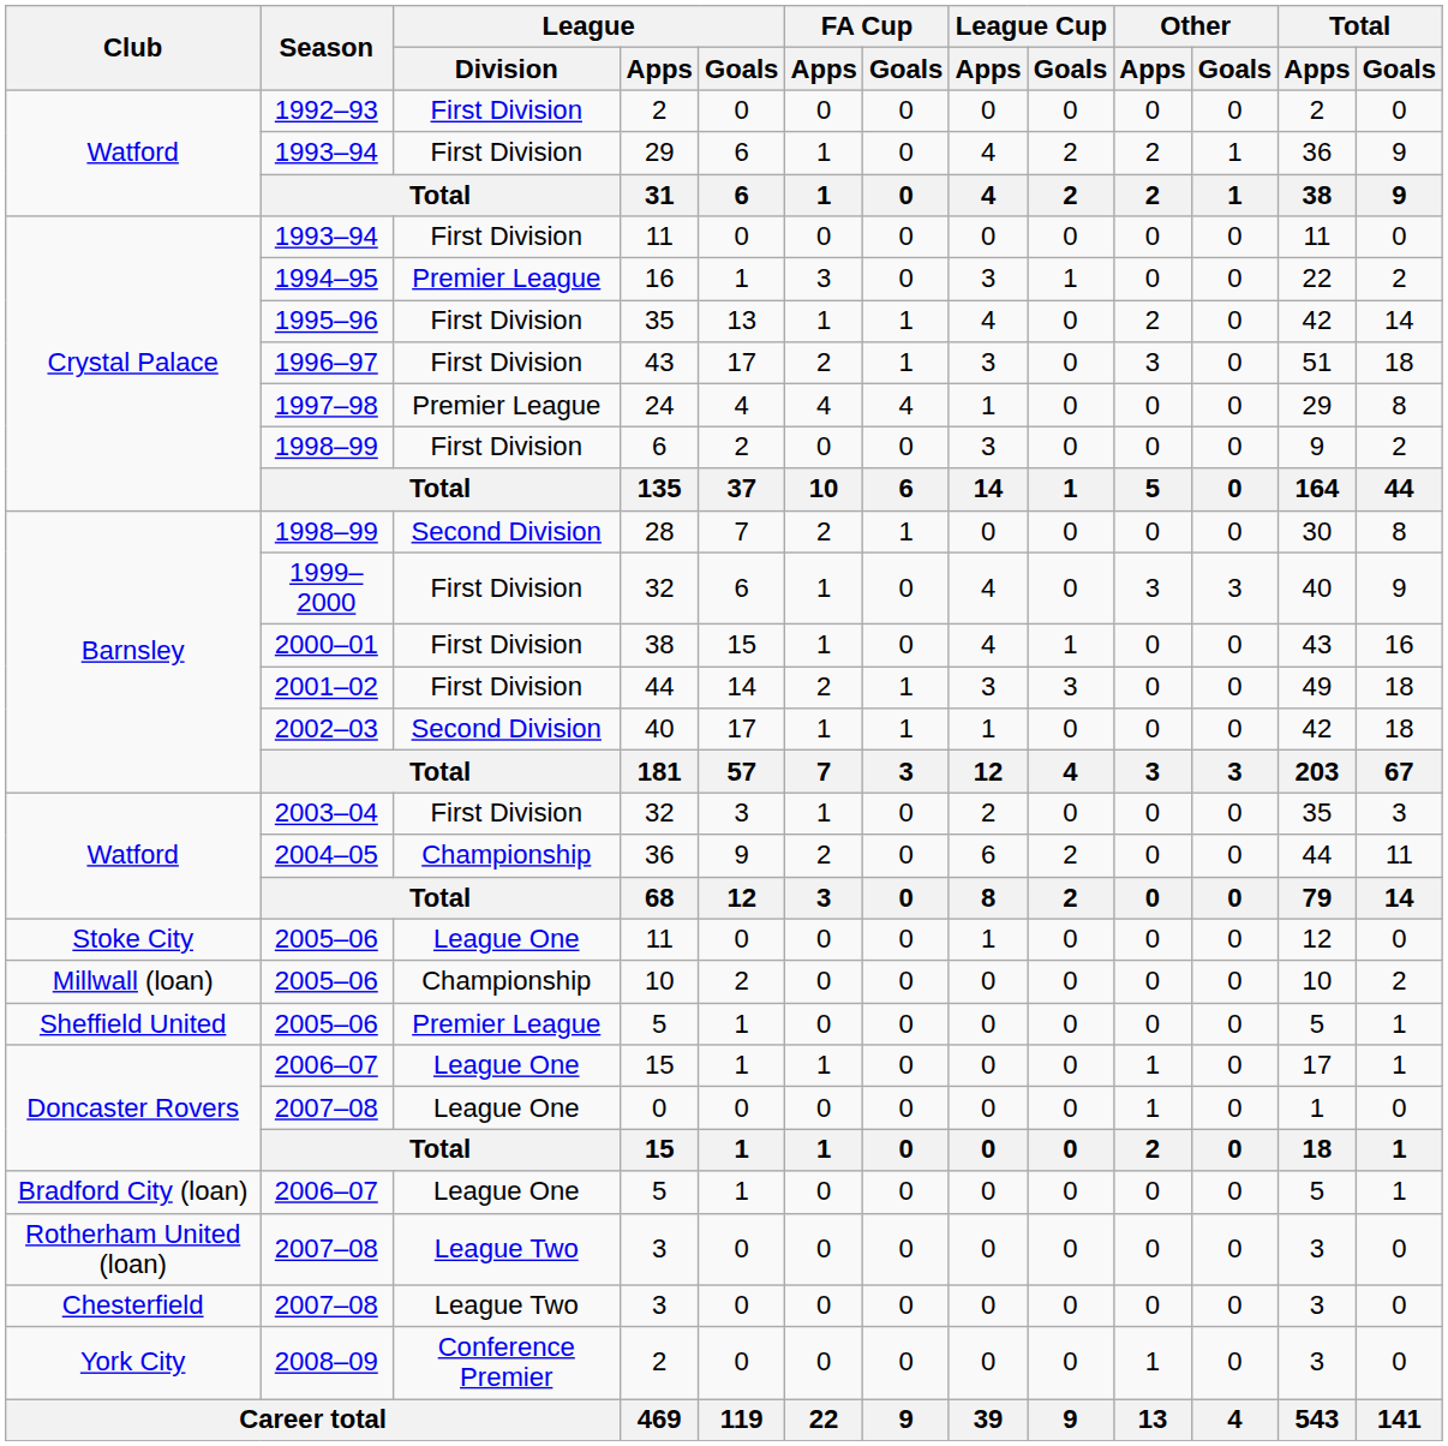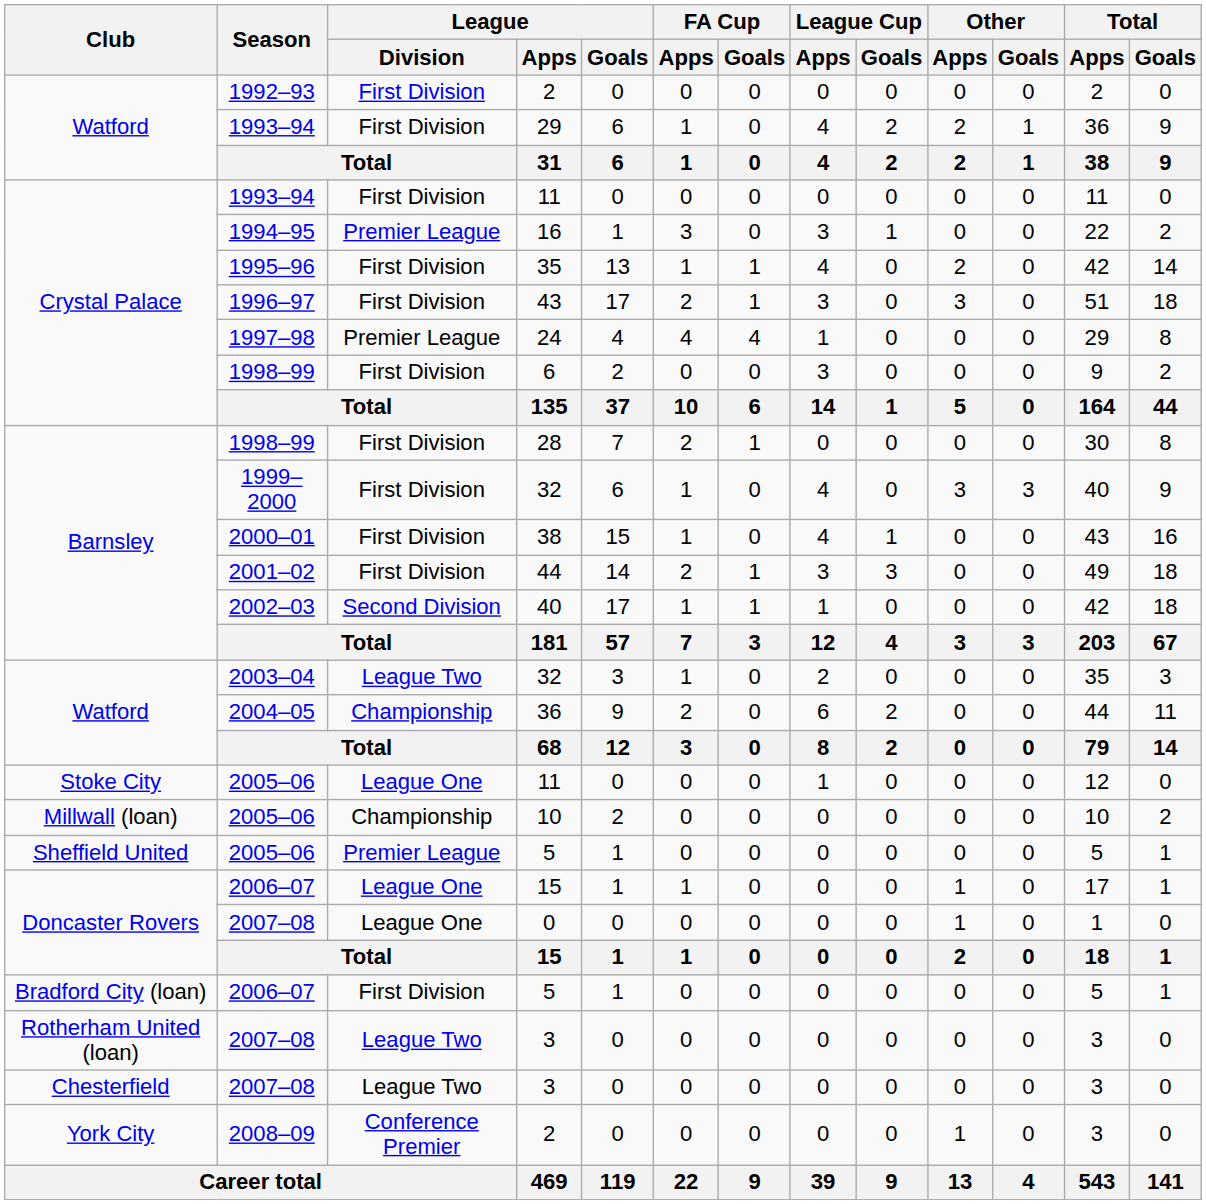28 | League / Division: Second Division -> First Division
Watford / 32 | League / Division: First Division -> League Two
Bradford City (loan) / 5 | League / Division: League One -> First Division
